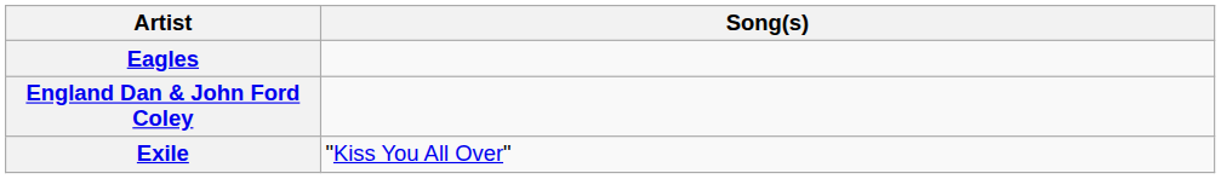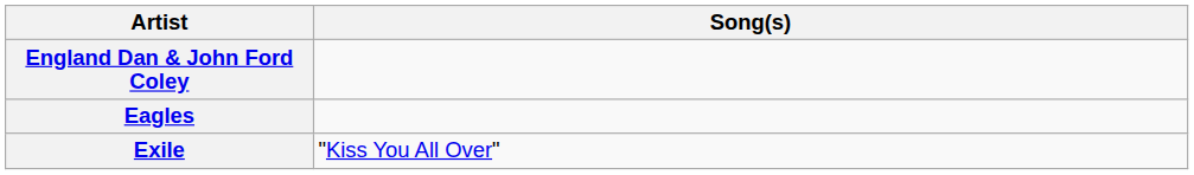rows swapped: Eagles <-> England Dan & John Ford Coley
